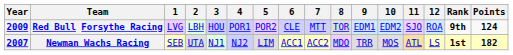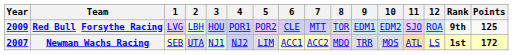Red Bull Forsythe Racing | Points: 124 -> 125
Newman Wachs Racing | Points: 182 -> 172
